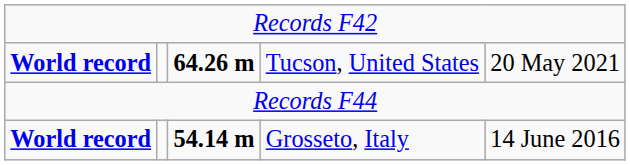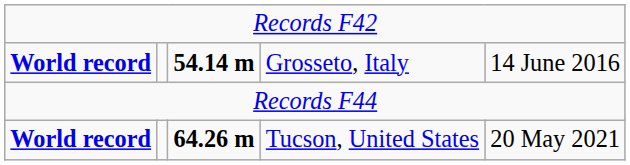rows swapped: Grosseto, Italy <-> Tucson, United States
